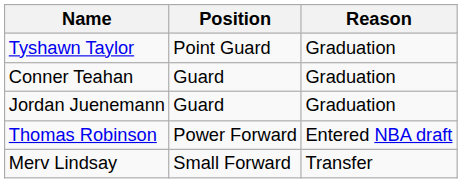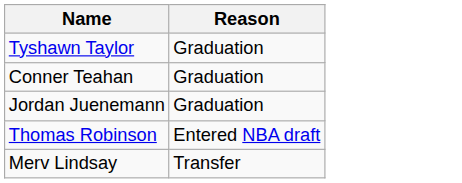- column: Position | Point Guard | Guard | Guard | Power Forward | Small Forward
